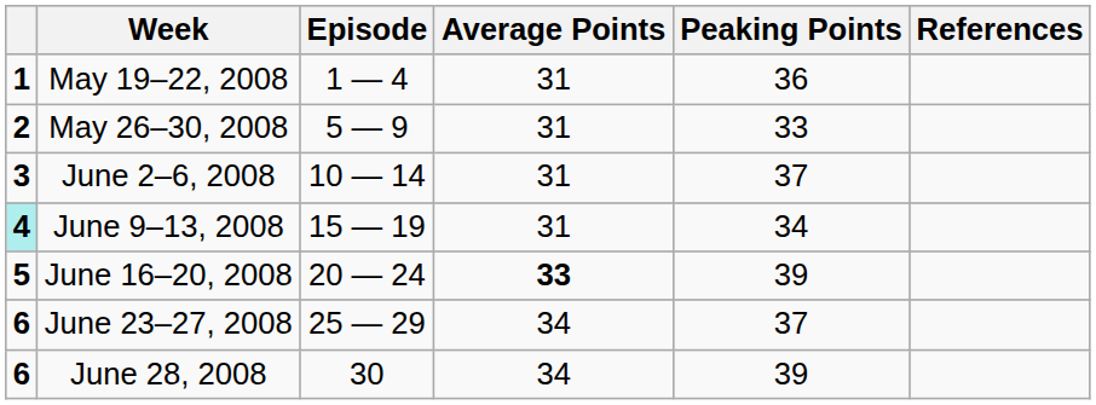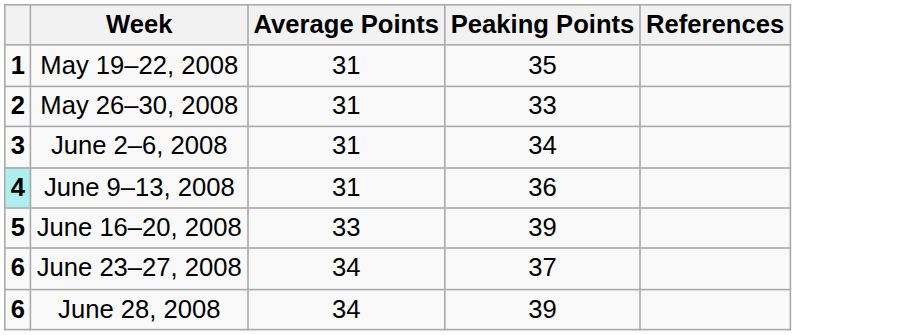- column: Episode | 1 — 4 | 5 — 9 | 10 — 14 | 15 — 19 | 20 — 24 | 25 — 29 | 30
May 19–22, 2008 | Peaking Points: 36 -> 35
June 2–6, 2008 | Peaking Points: 37 -> 34
June 9–13, 2008 | Peaking Points: 34 -> 36
June 16–20, 2008 | Average Points: bold -> normal
